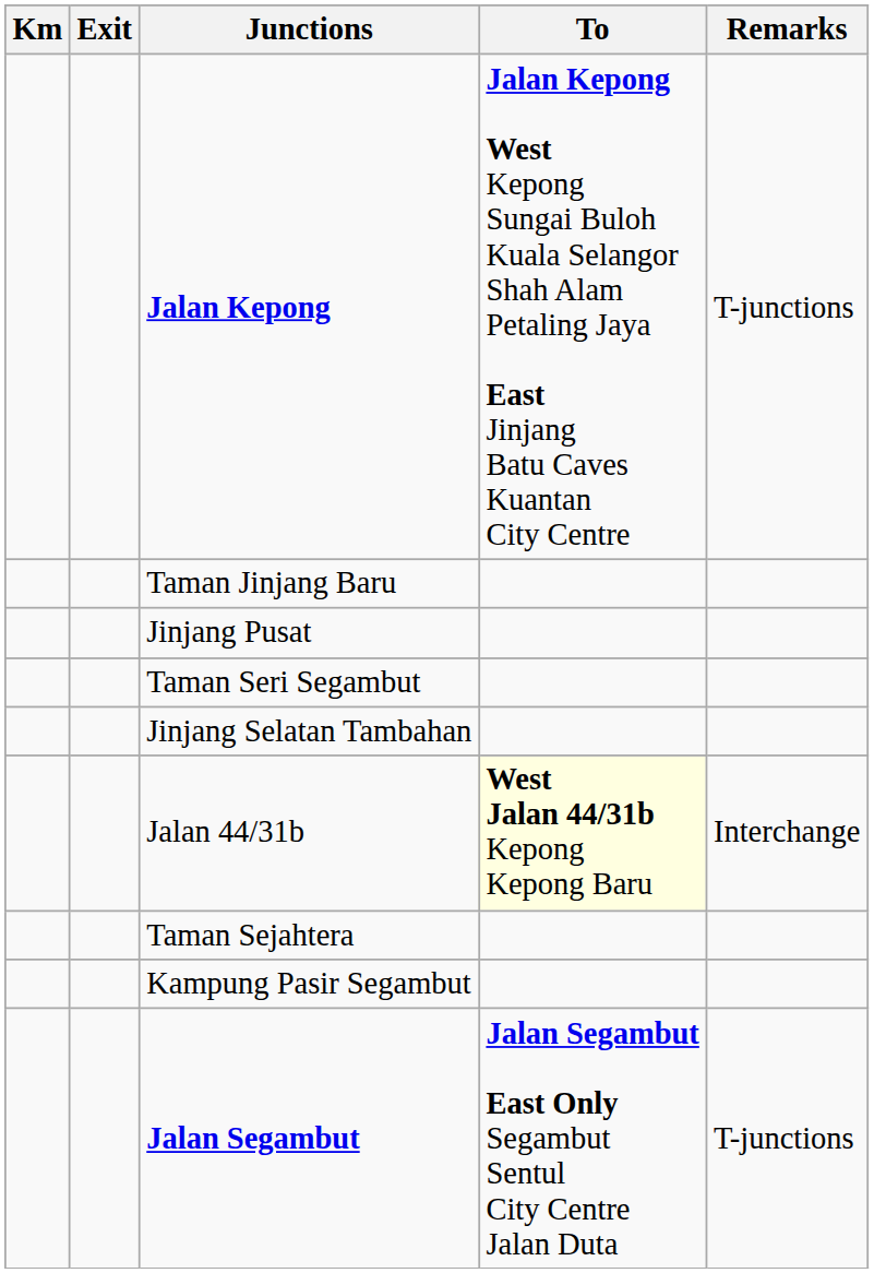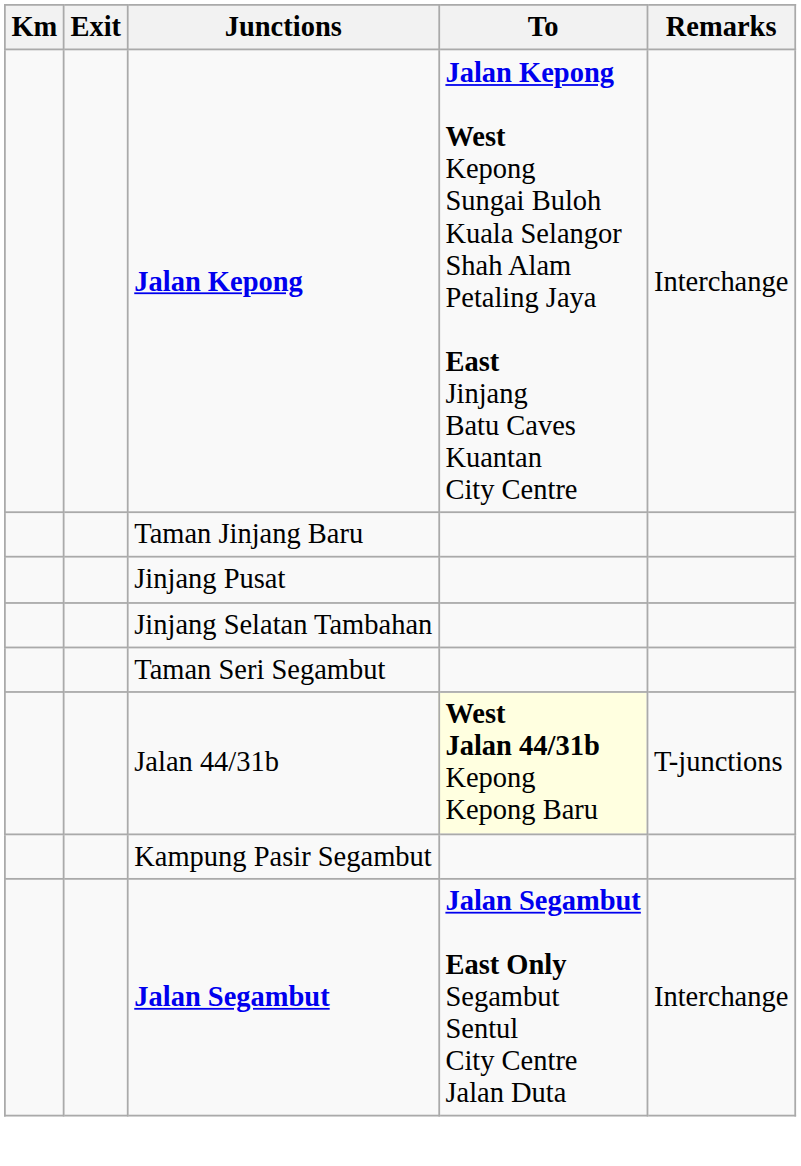Jalan Kepong | Remarks: T-junctions -> Interchange
rows swapped: Jinjang Selatan Tambahan <-> Taman Seri Segambut
Jalan 44/31b | Remarks: Interchange -> T-junctions
- row: Taman Sejahtera
Jalan Segambut | Remarks: T-junctions -> Interchange
